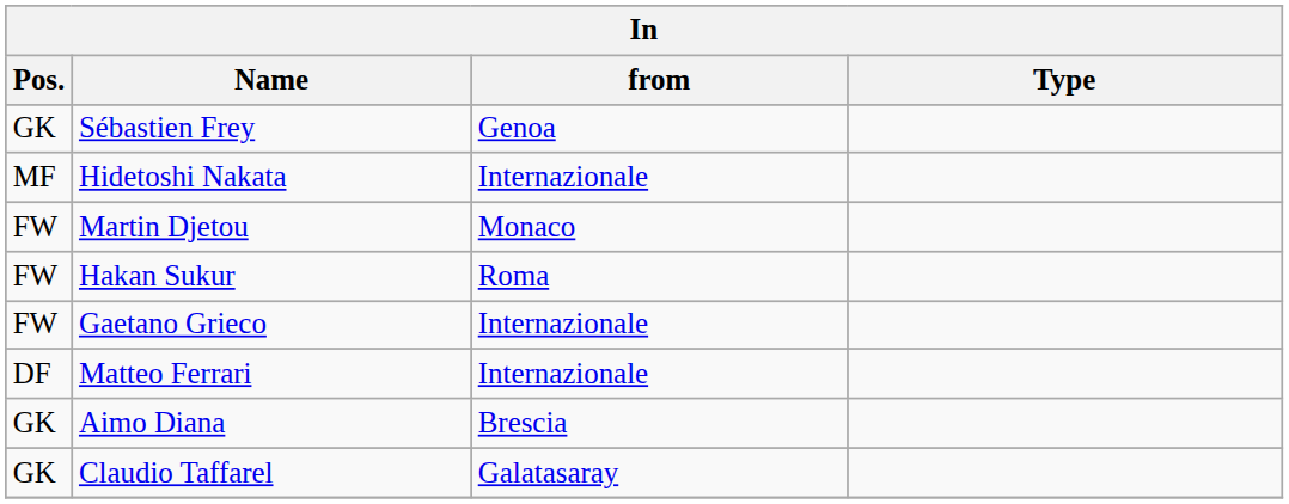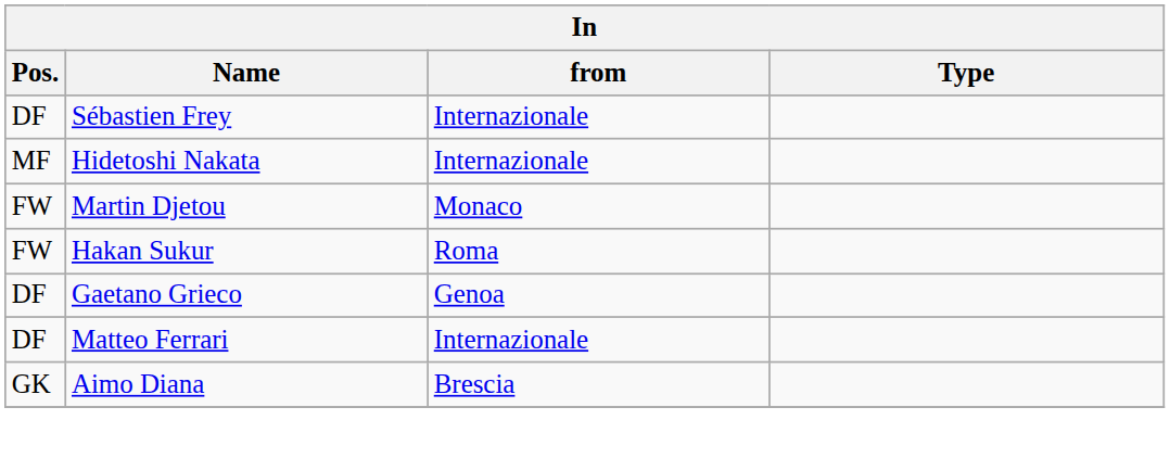Sébastien Frey | Pos.: GK -> DF
Sébastien Frey | from: Genoa -> Internazionale
Gaetano Grieco | Pos.: FW -> DF
Gaetano Grieco | from: Internazionale -> Genoa
- row: GK | Claudio Taffarel | Galatasaray
